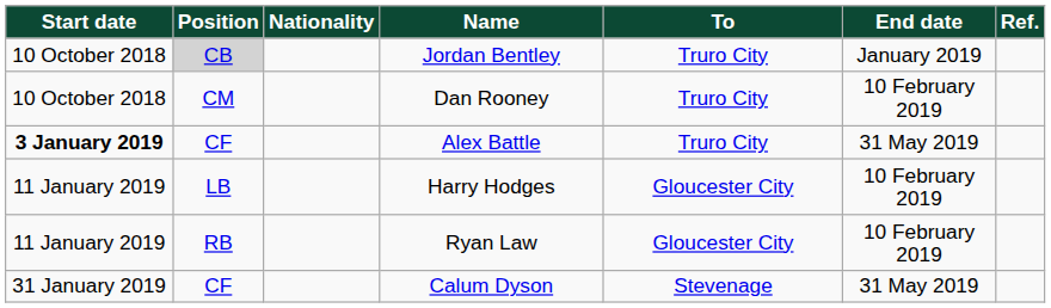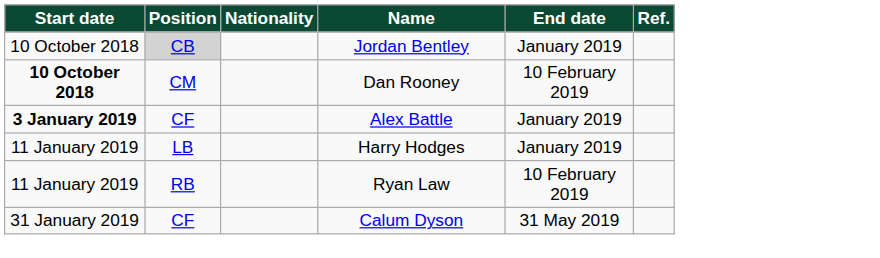- column: To | Truro City | Truro City | Truro City | Gloucester City | Gloucester City | Stevenage
Dan Rooney | Start date: normal -> bold
Alex Battle | End date: 31 May 2019 -> January 2019
Harry Hodges | End date: 10 February 2019 -> January 2019
